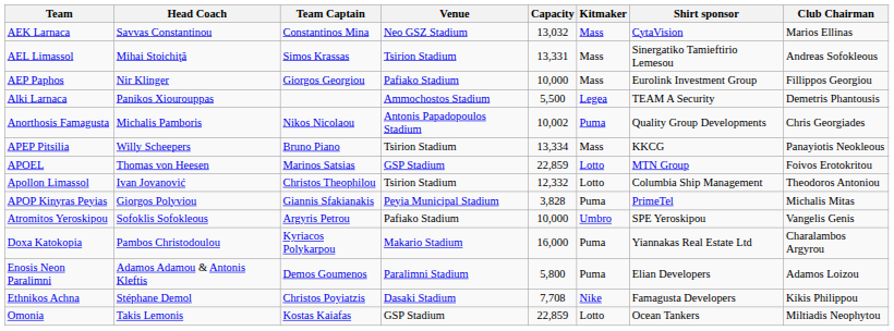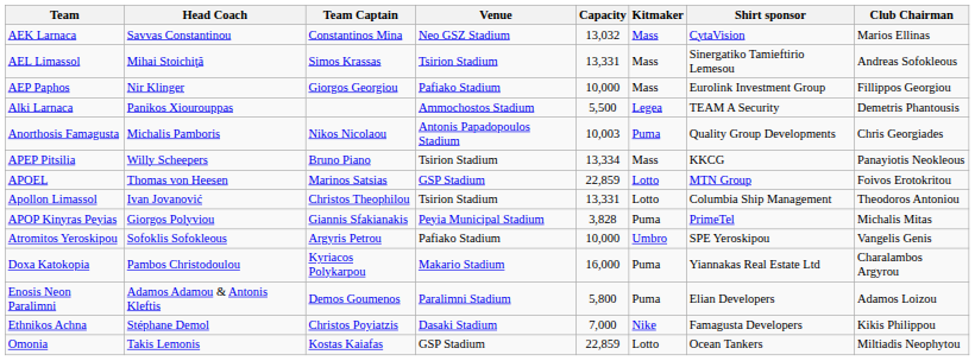Anorthosis Famagusta | Capacity: 10,002 -> 10,003
Apollon Limassol | Capacity: 12,332 -> 13,331
Ethnikos Achna | Capacity: 7,708 -> 7,000
